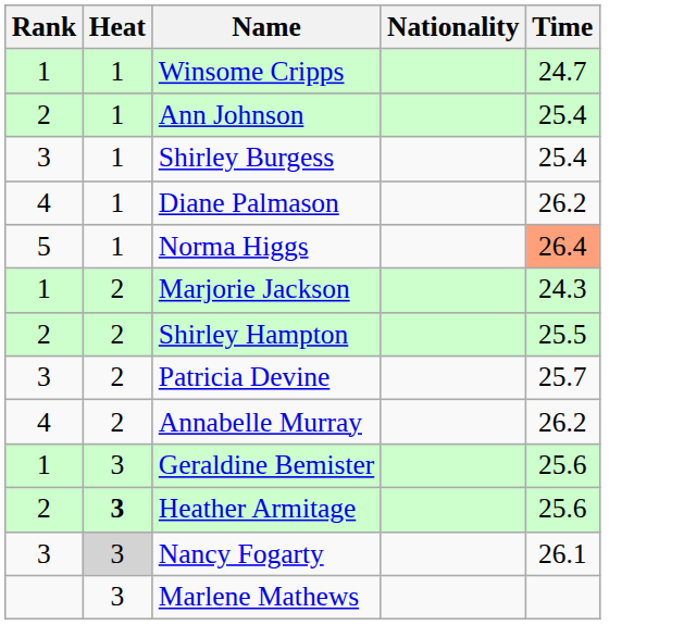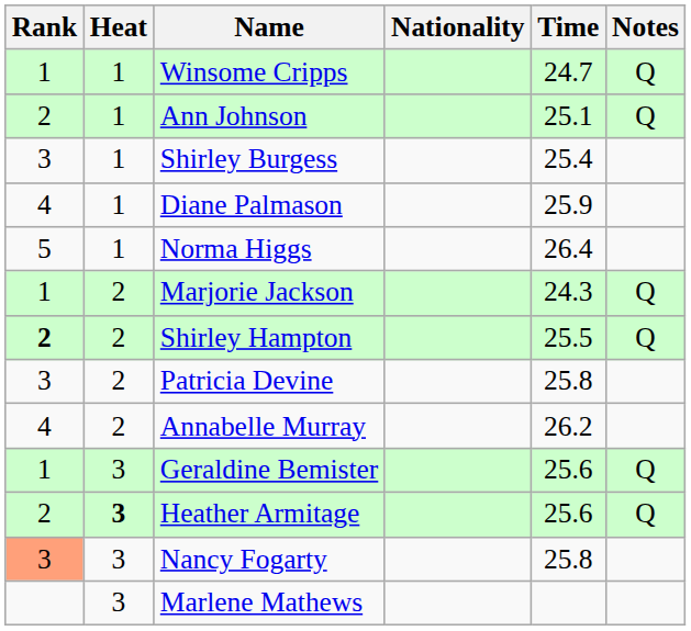+ column: Notes | Q | Q | Q | Q | Q | Q
Ann Johnson | Time: 25.4 -> 25.1
Diane Palmason | Time: 26.2 -> 25.9
Norma Higgs | Time: lightsalmon background -> no background
Shirley Hampton | Rank: normal -> bold
Patricia Devine | Time: 25.7 -> 25.8
Nancy Fogarty | Rank: no background -> lightsalmon background
Nancy Fogarty | Heat: lightgrey background -> no background
Nancy Fogarty | Time: 26.1 -> 25.8
